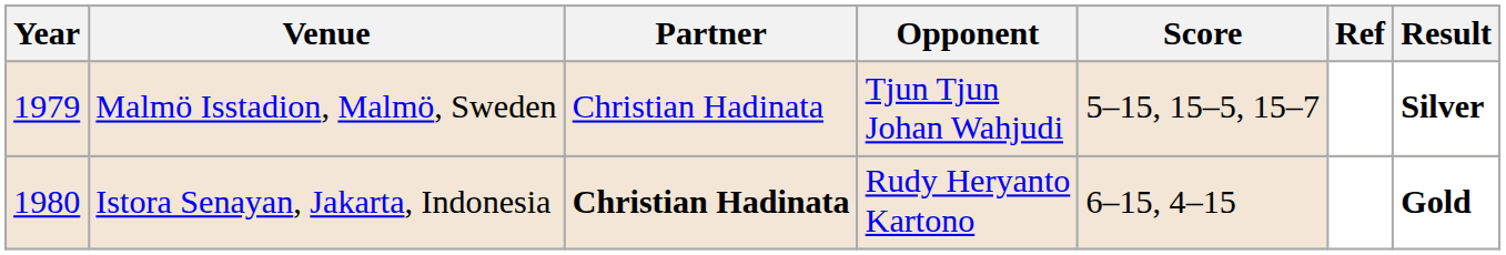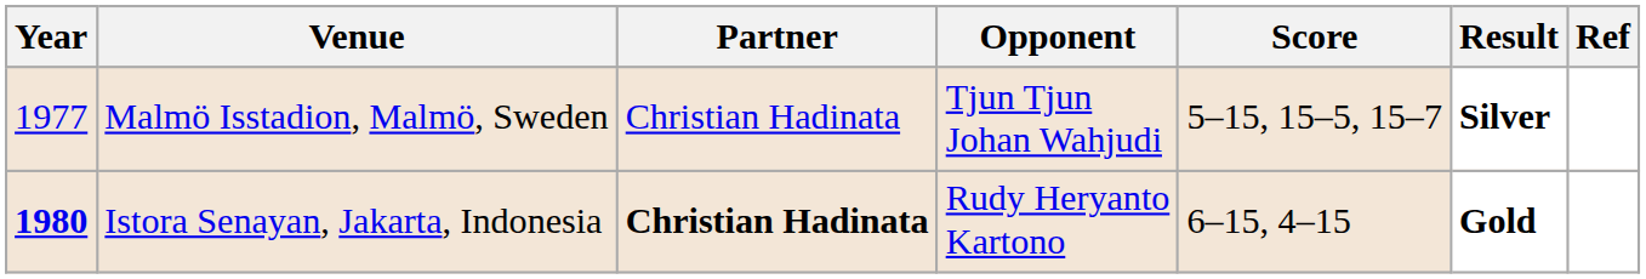columns swapped: Result <-> Ref
Malmö Isstadion, Malmö, Sweden | Year: 1979 -> 1977
Istora Senayan, Jakarta, Indonesia | Year: normal -> bold
